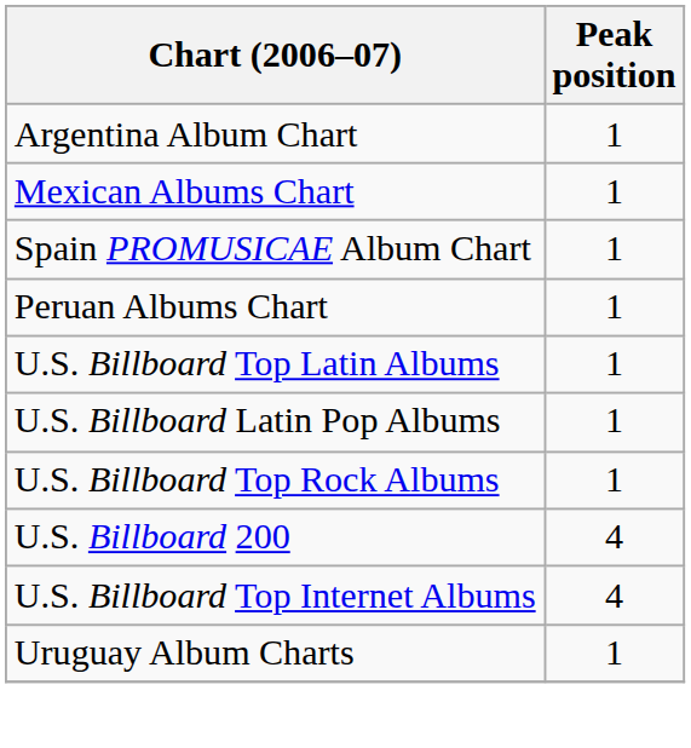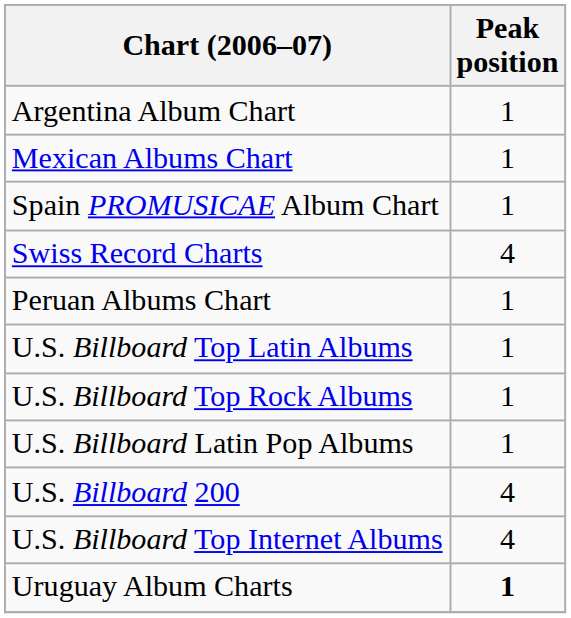+ row: Swiss Record Charts | 4
rows swapped: U.S. Billboard Latin Pop Albums <-> U.S. Billboard Top Rock Albums
Uruguay Album Charts | Peak position: normal -> bold
